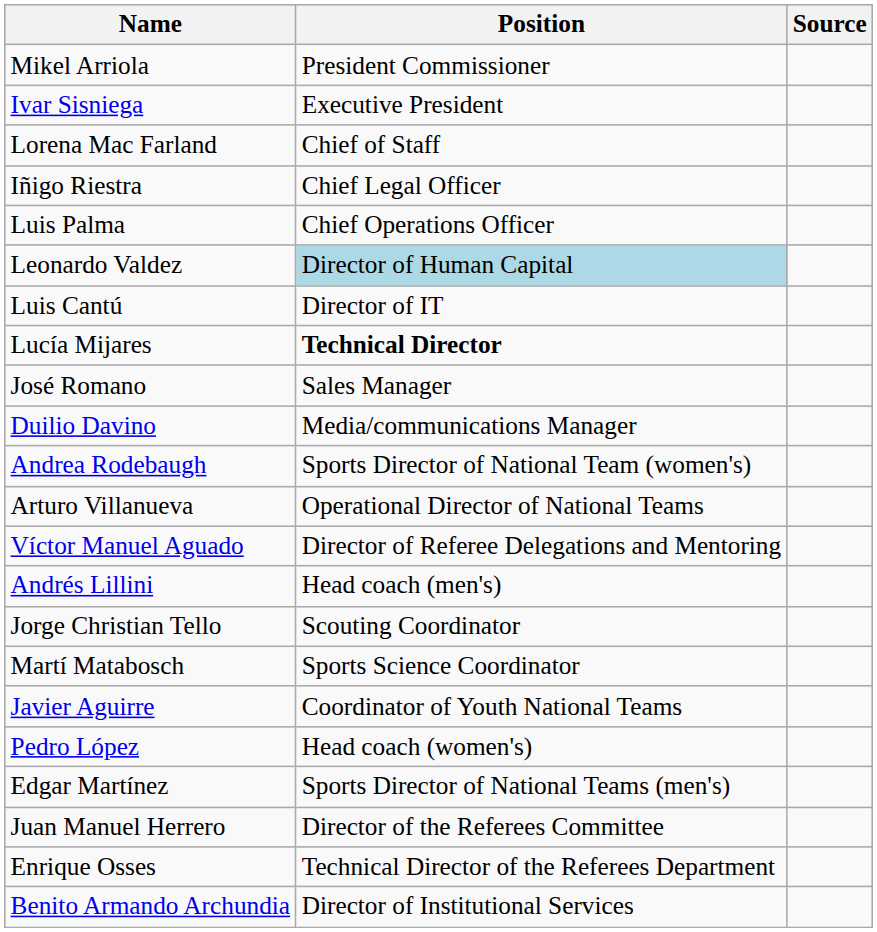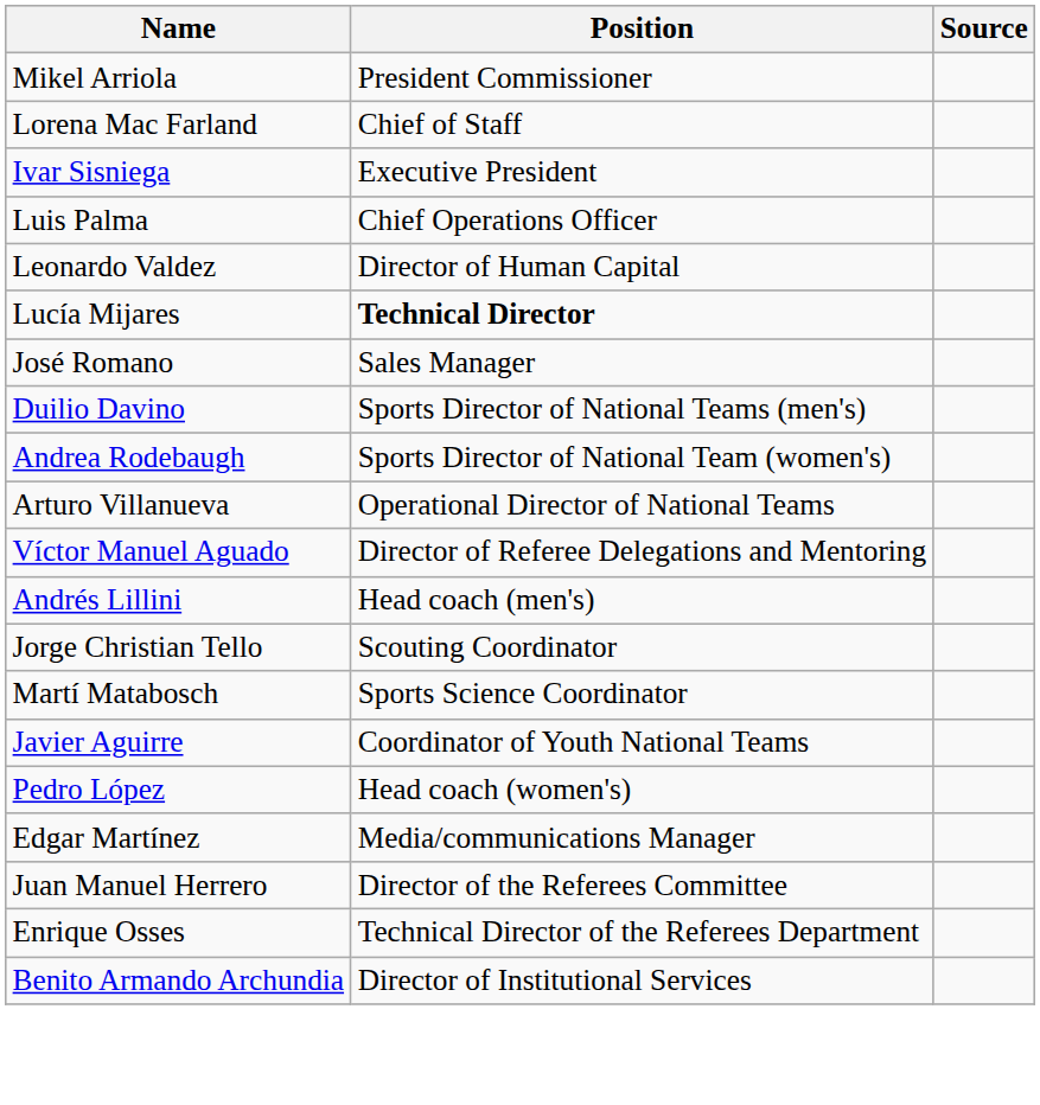rows swapped: Ivar Sisniega <-> Lorena Mac Farland
- row: Iñigo Riestra | Chief Legal Officer
Leonardo Valdez | Position: lightblue background -> no background
- row: Luis Cantú | Director of IT
Duilio Davino | Position: Media/communications Manager -> Sports Director of National Teams (men's)
Edgar Martínez | Position: Sports Director of National Teams (men's) -> Media/communications Manager
